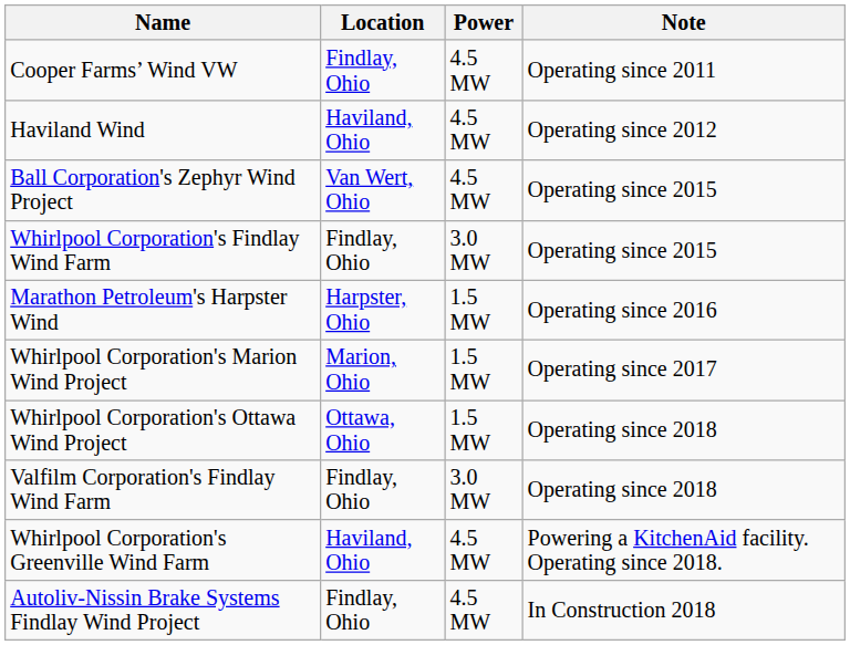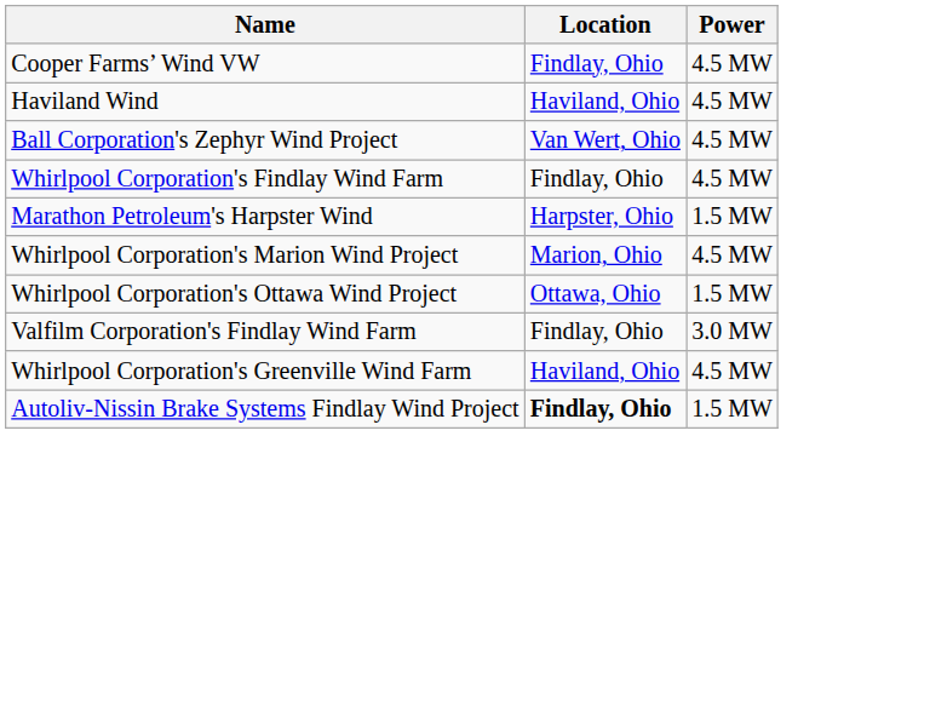- column: Note | Operating since 2011 | Operating since 2012 | Operating since 2015 | Operating since 2015 | Operating since 2016 | Operating since 2017 | Operating since 2018 | Operating since 2018 | Powering a KitchenAid facility. Operating since 2018. | In Construction 2018
Whirlpool Corporation's Findlay Wind Farm | Power: 3.0 MW -> 4.5 MW
Whirlpool Corporation's Marion Wind Project | Power: 1.5 MW -> 4.5 MW
Autoliv-Nissin Brake Systems Findlay Wind Project | Location: normal -> bold
Autoliv-Nissin Brake Systems Findlay Wind Project | Power: 4.5 MW -> 1.5 MW
